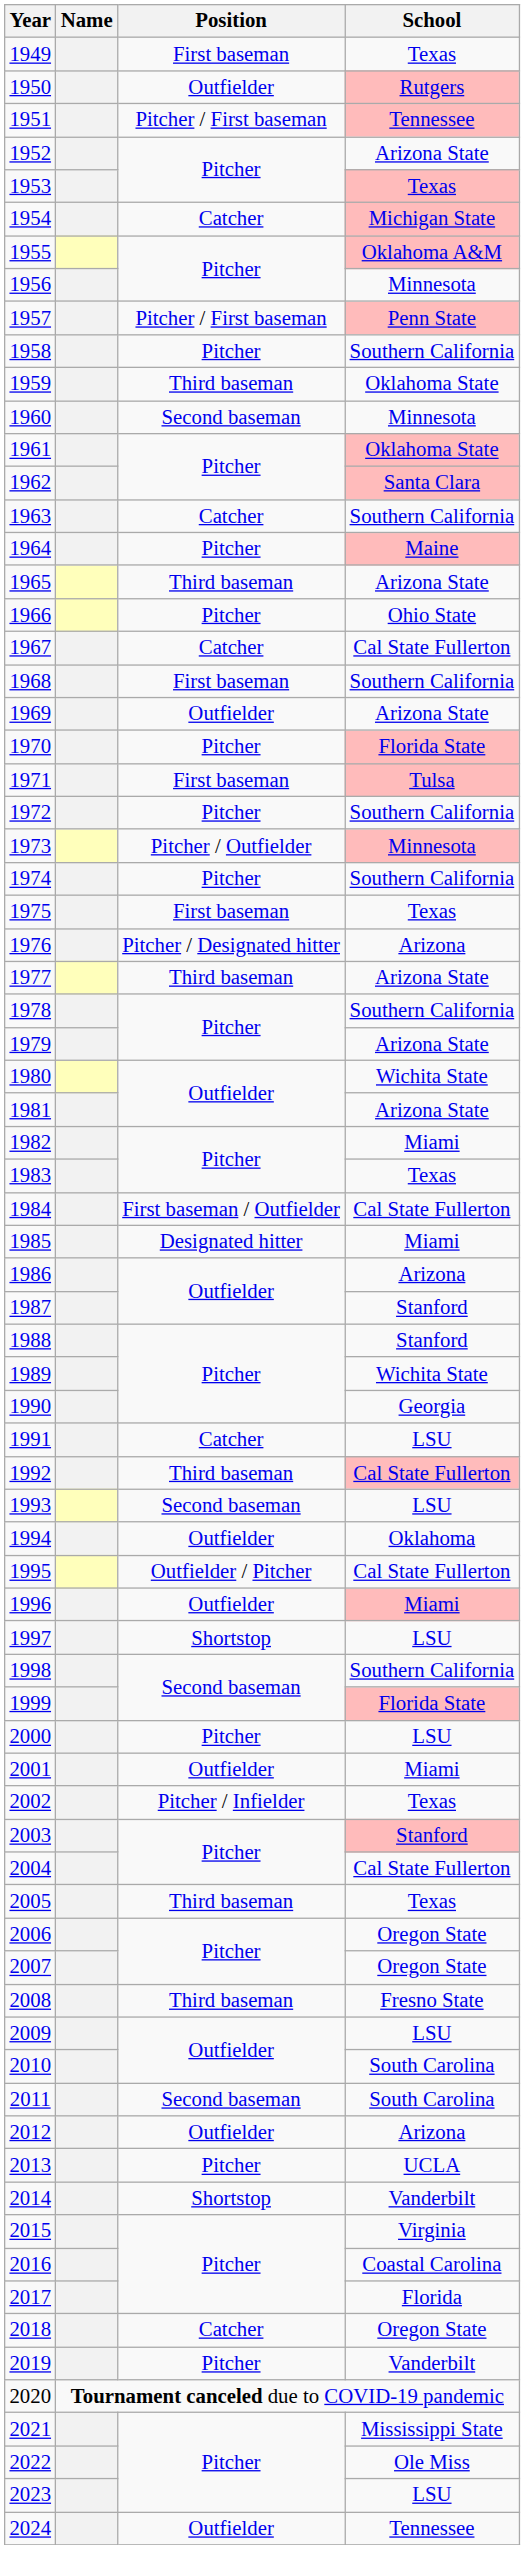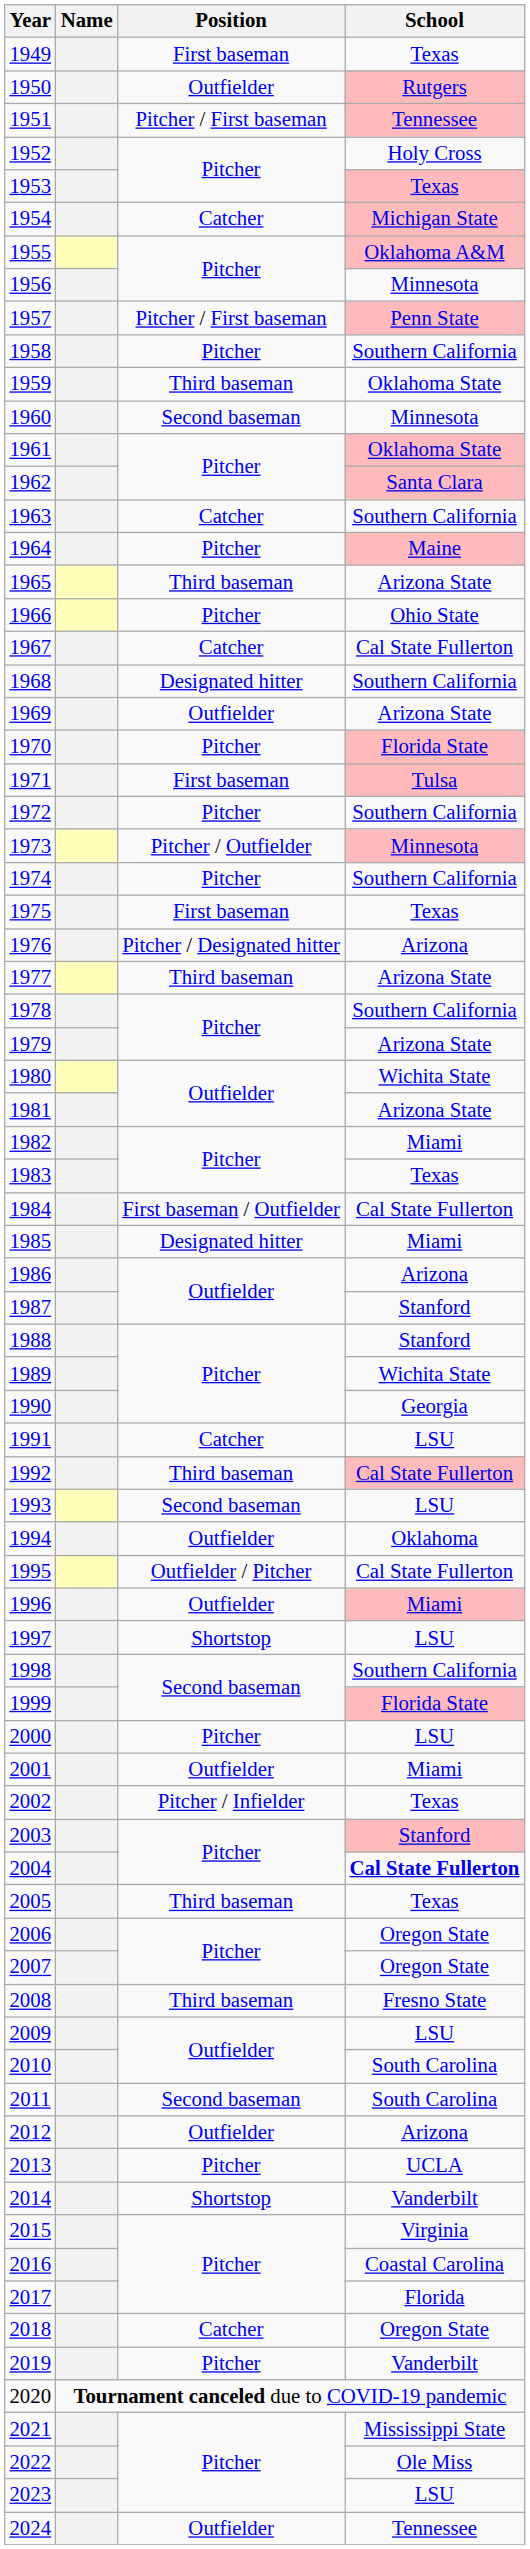1952 | School: Arizona State -> Holy Cross
1968 | Position: First baseman -> Designated hitter
2004 | School: normal -> bold
